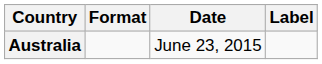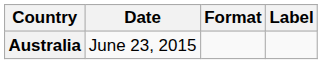columns swapped: Date <-> Format
